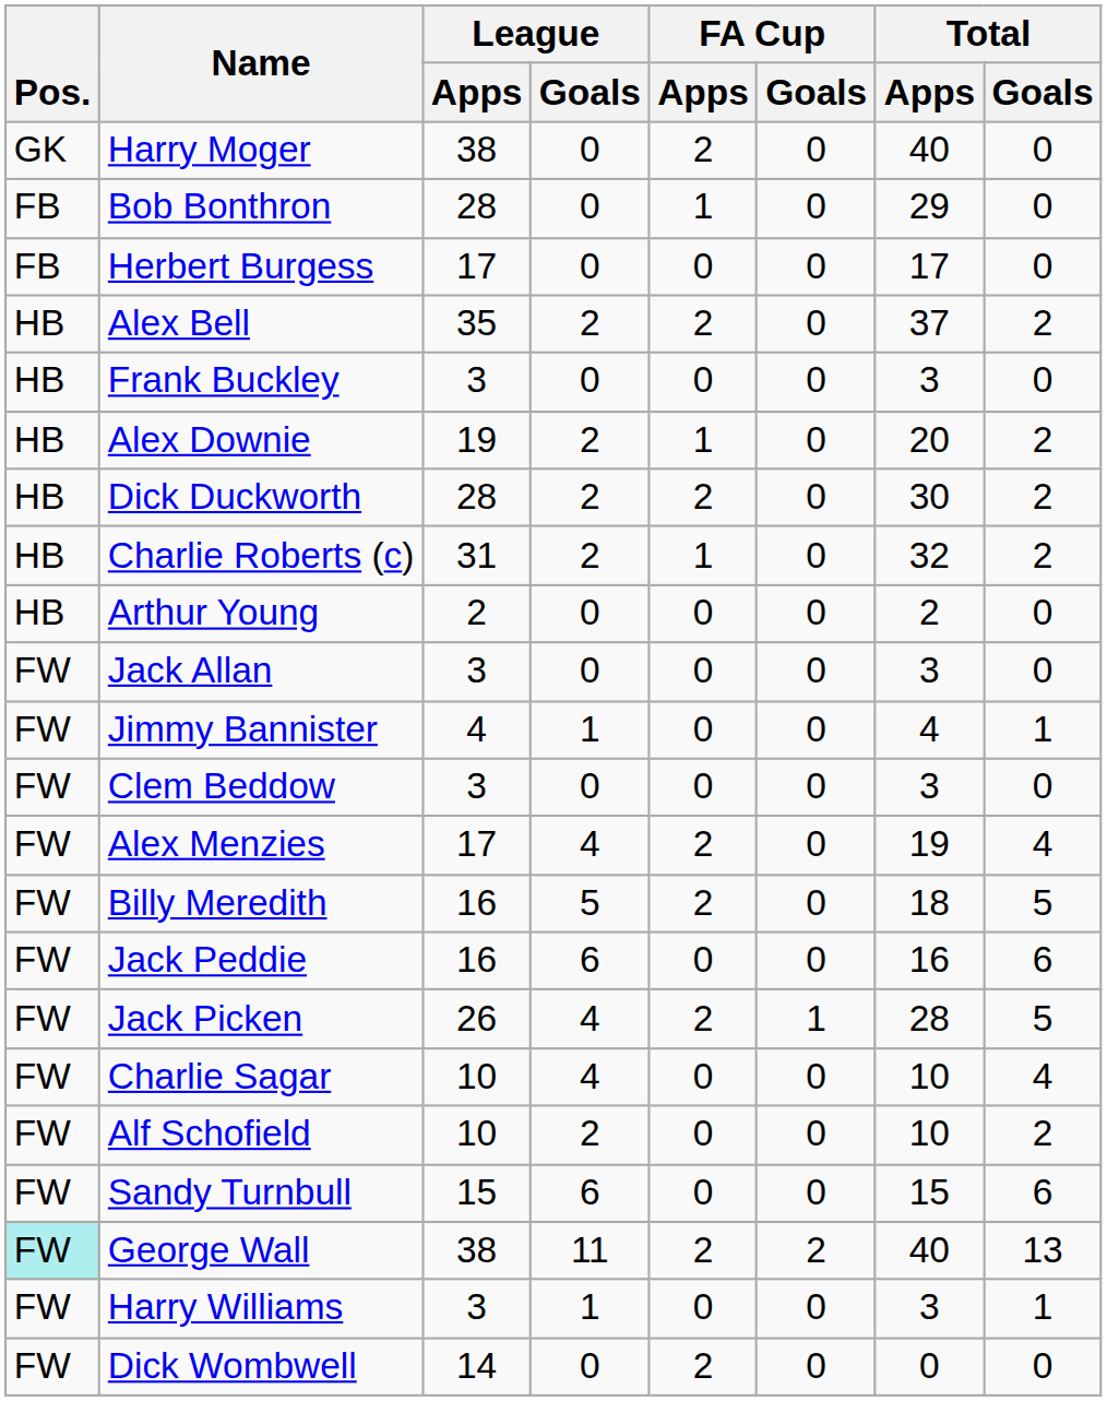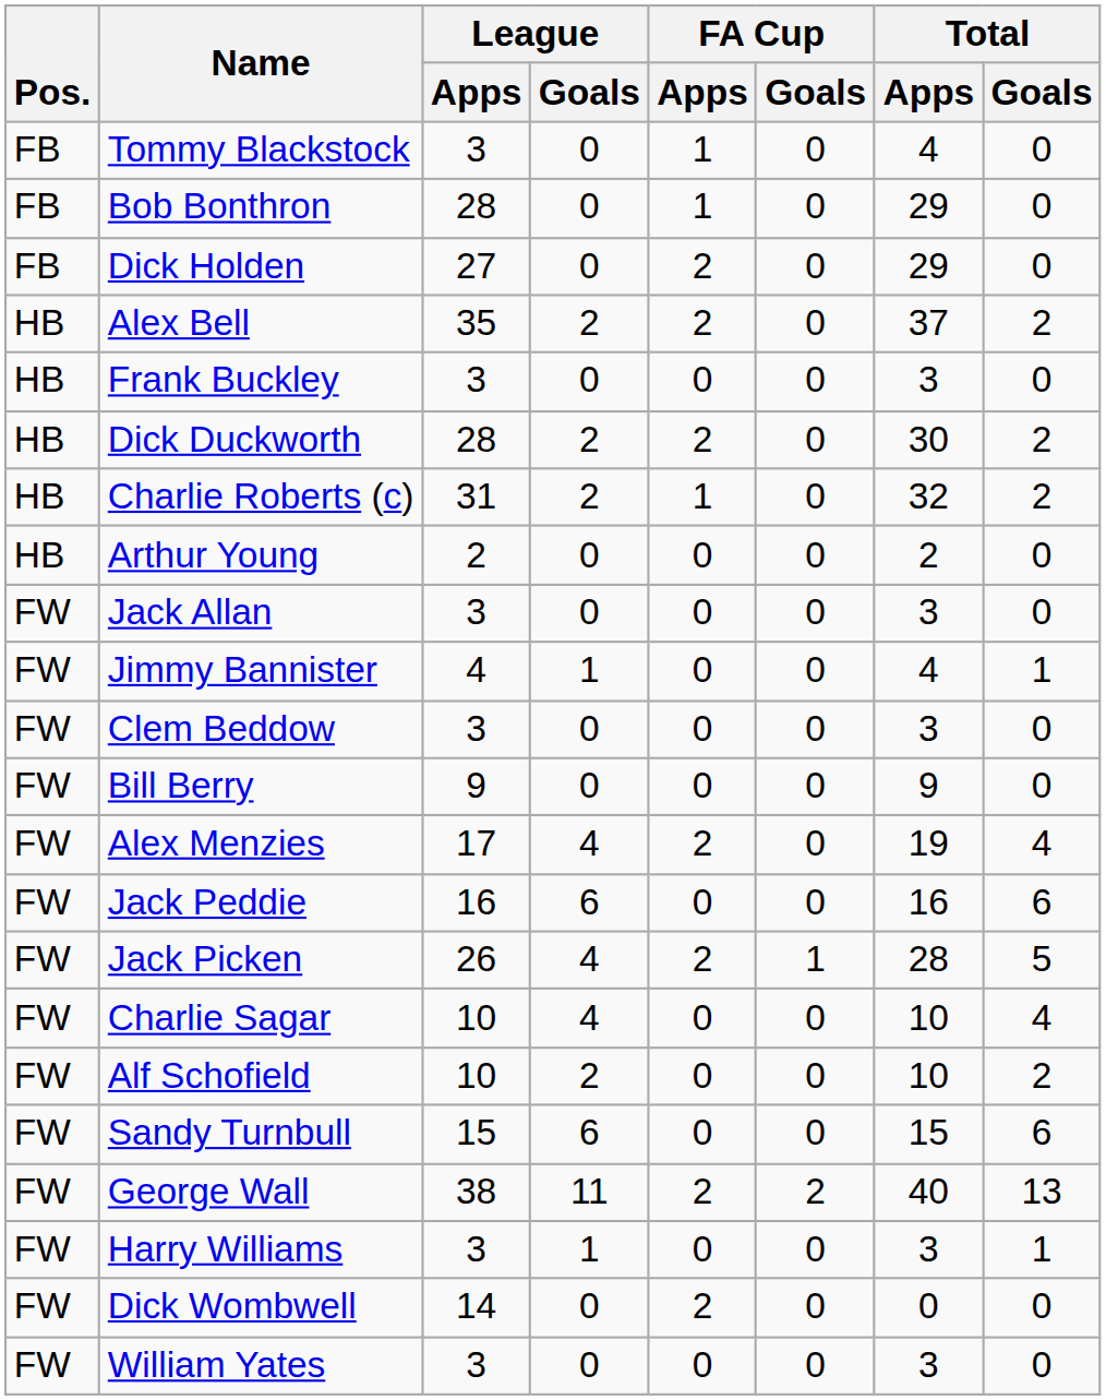- row: GK | Harry Moger | 38 | 0 | 2 | 0 | 40 | 0
+ row: FB | Tommy Blackstock | 3 | 0 | 1 | 0 | 4 | 0
- row: FB | Herbert Burgess | 17 | 0 | 0 | 0 | 17 | 0
+ row: FB | Dick Holden | 27 | 0 | 2 | 0 | 29 | 0
- row: HB | Alex Downie | 19 | 2 | 1 | 0 | 20 | 2
+ row: FW | Bill Berry | 9 | 0 | 0 | 0 | 9 | 0
- row: FW | Billy Meredith | 16 | 5 | 2 | 0 | 18 | 5
George Wall | Pos.: paleturquoise background -> no background
+ row: FW | William Yates | 3 | 0 | 0 | 0 | 3 | 0
